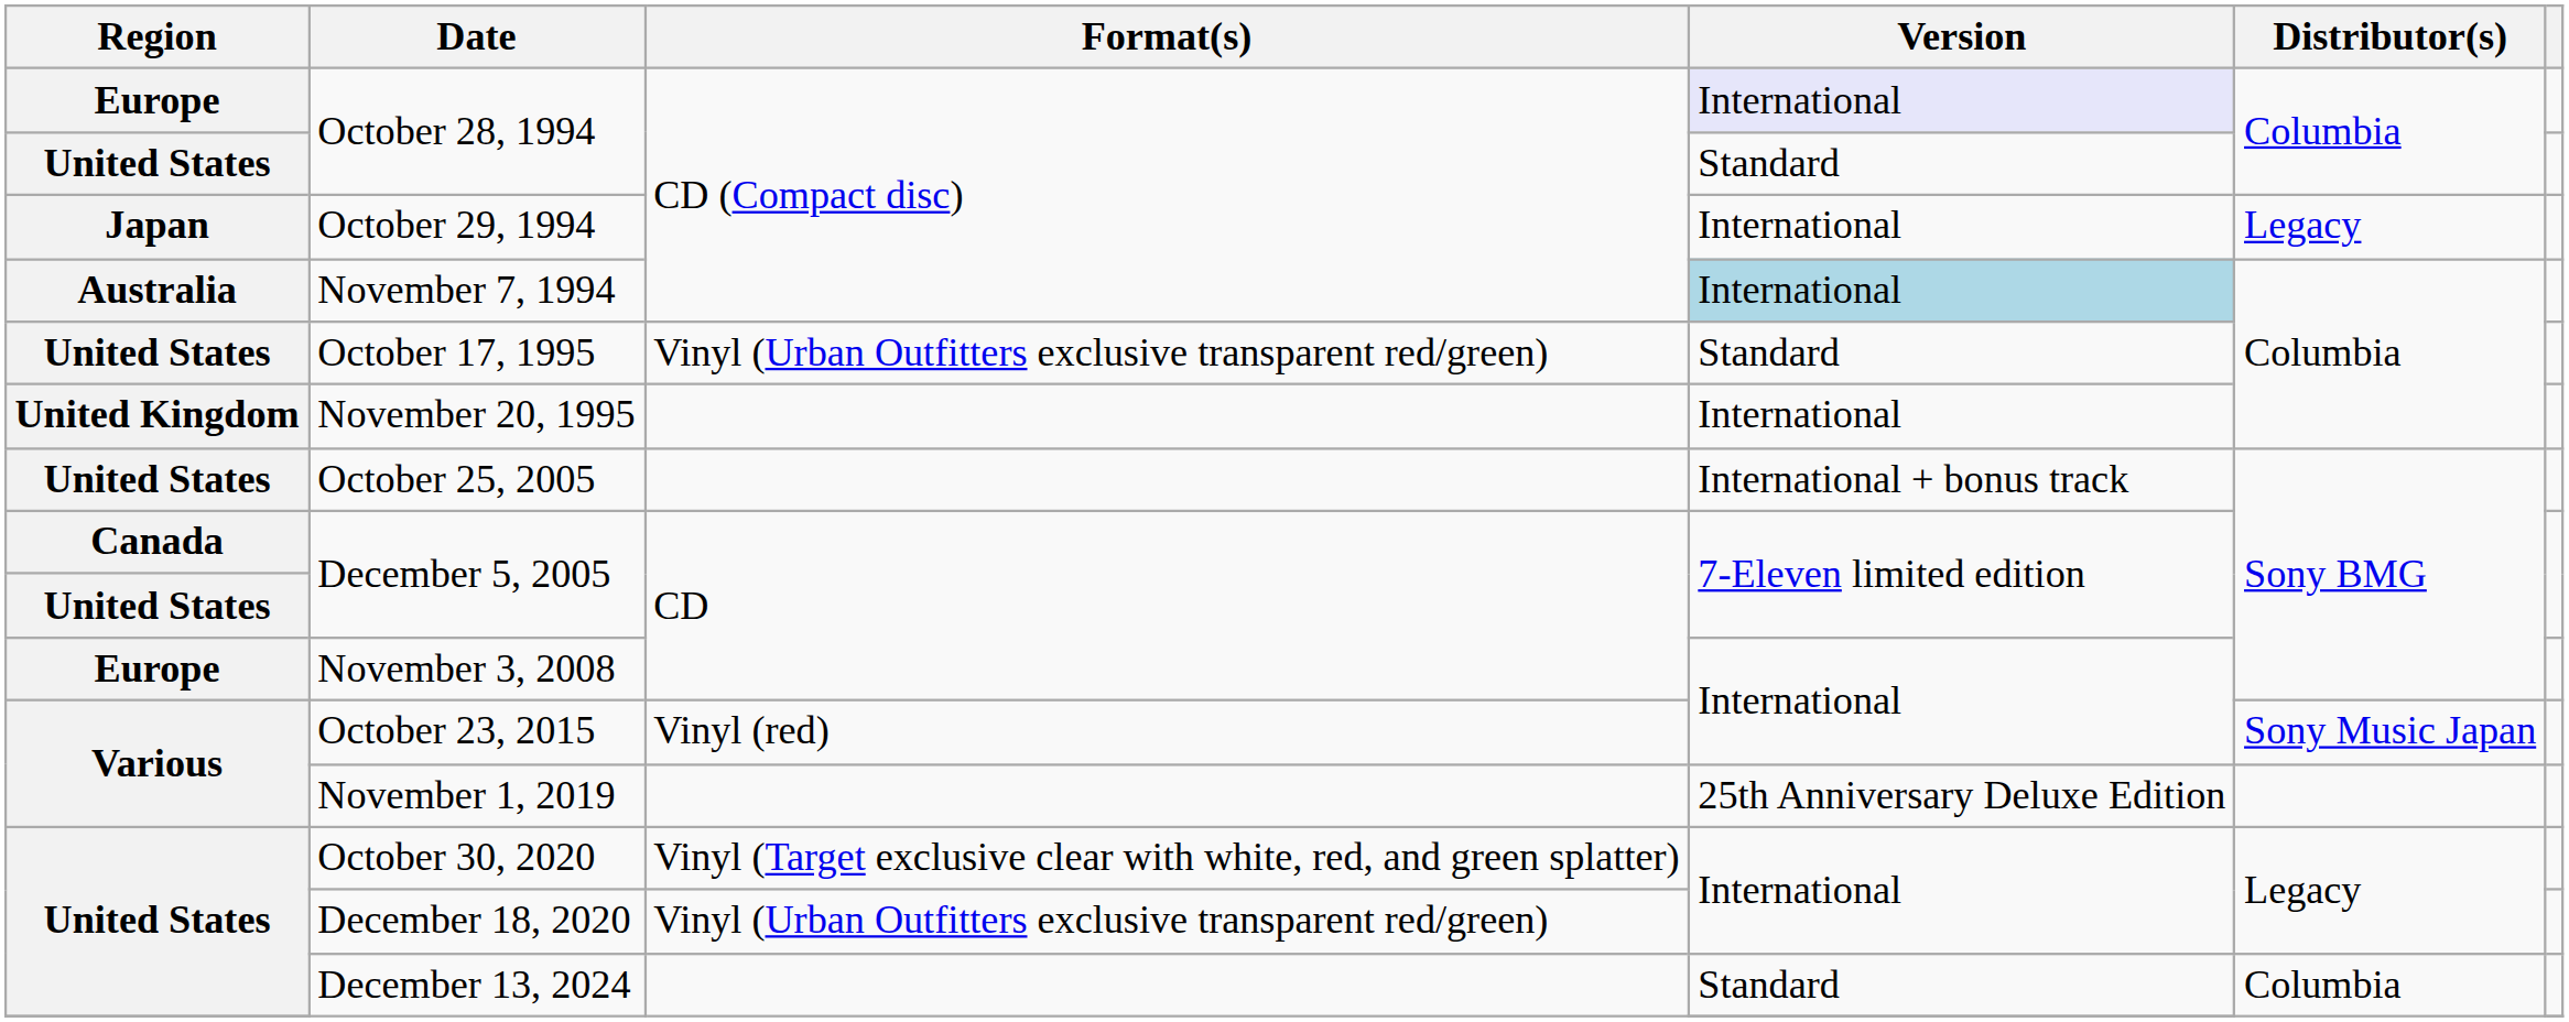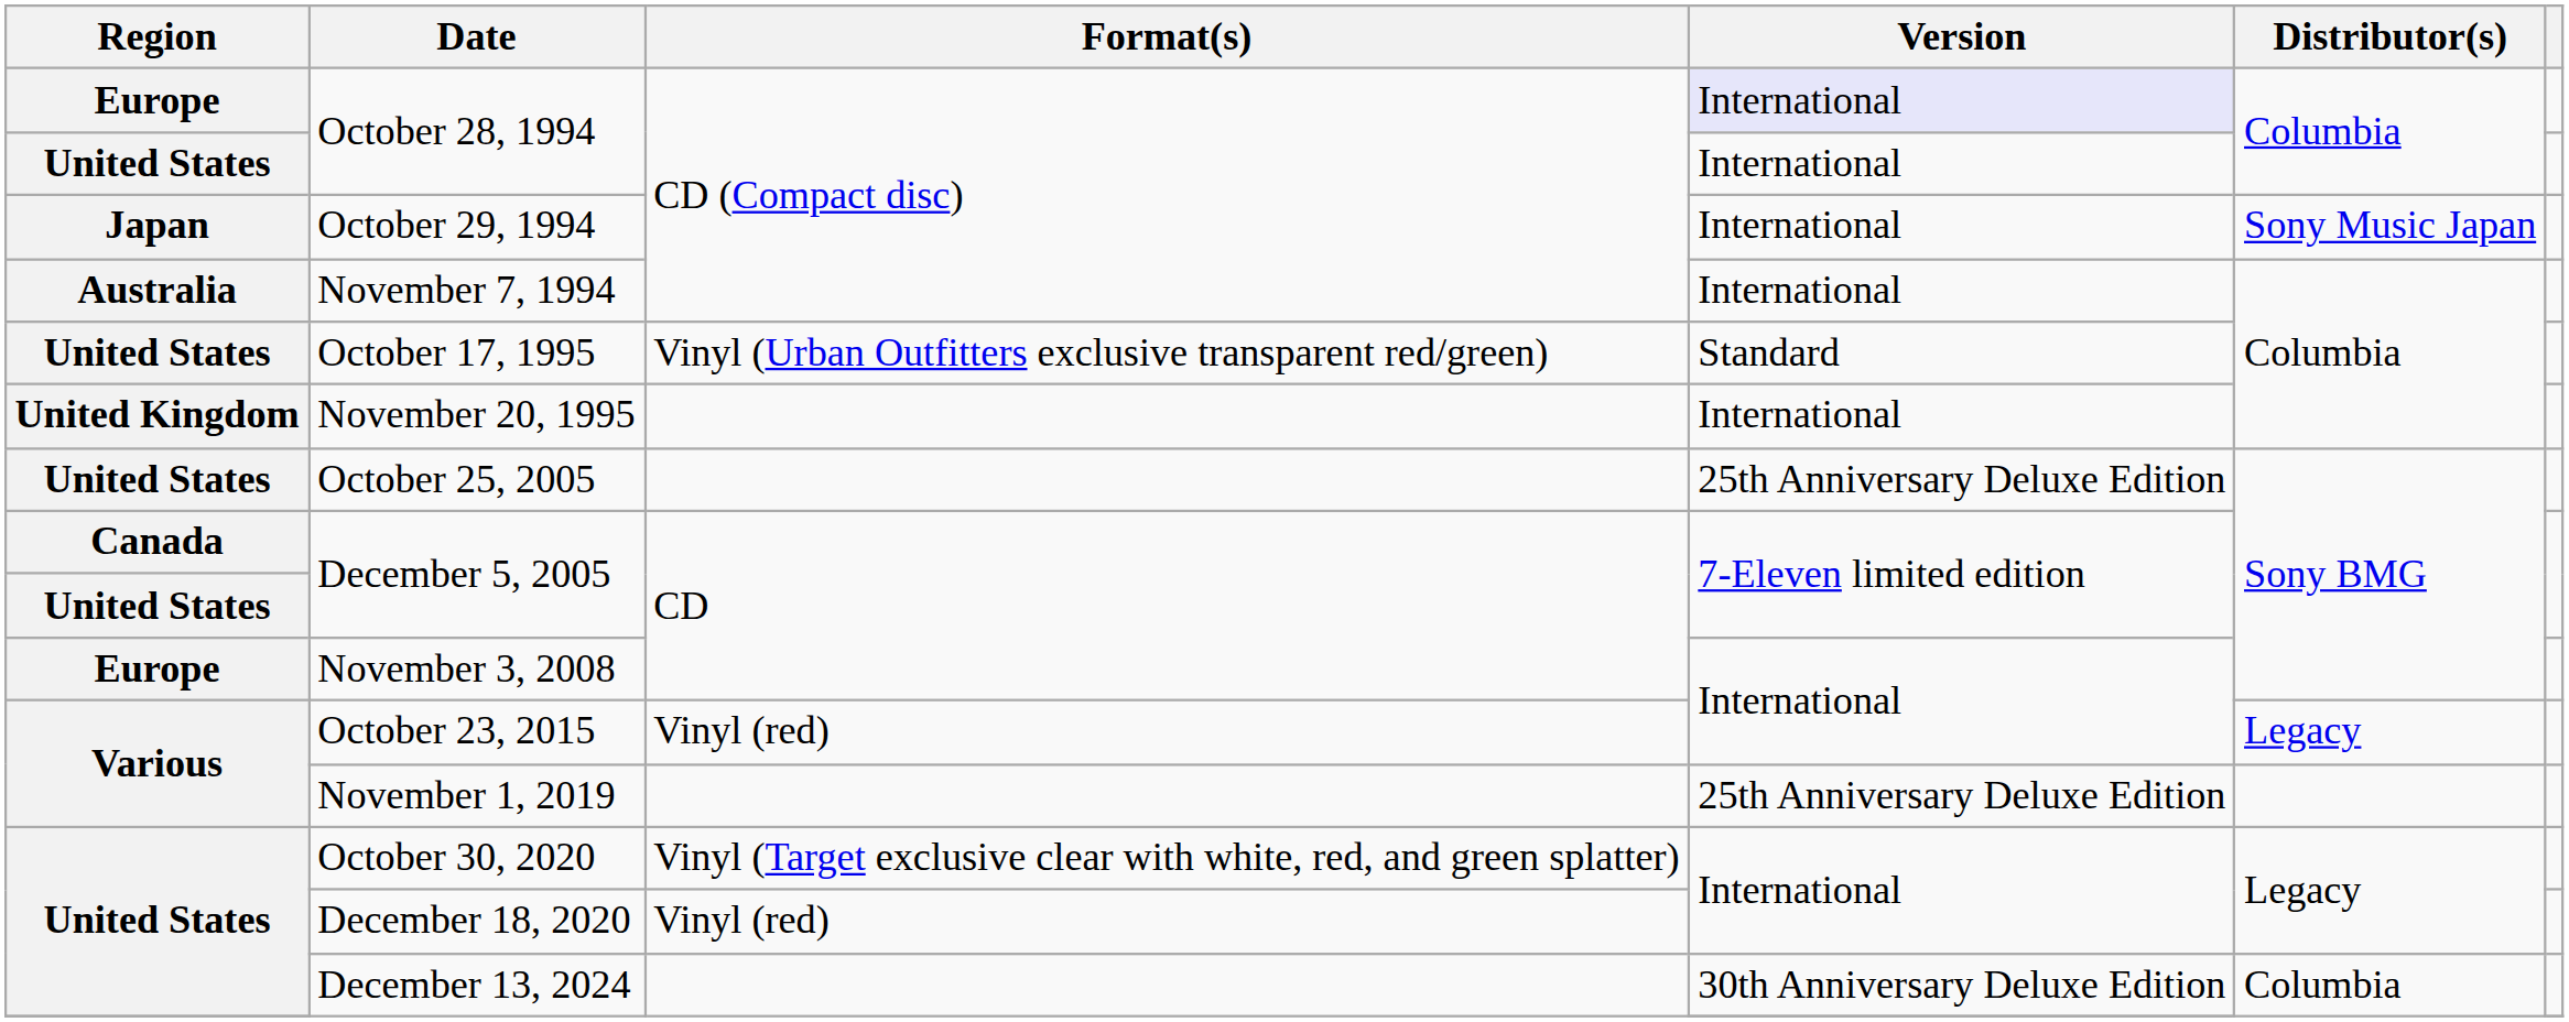United States / October 28, 1994 | Version: Standard -> International
October 29, 1994 | Distributor(s): Legacy -> Sony Music Japan
November 7, 1994 | Version: lightblue background -> no background
October 25, 2005 | Version: International + bonus track -> 25th Anniversary Deluxe Edition
October 23, 2015 | Distributor(s): Sony Music Japan -> Legacy
December 18, 2020 | Format(s): Vinyl (Urban Outfitters exclusive transparent red/green) -> Vinyl (red)
United States / December 13, 2024 | Version: Standard -> 30th Anniversary Deluxe Edition
